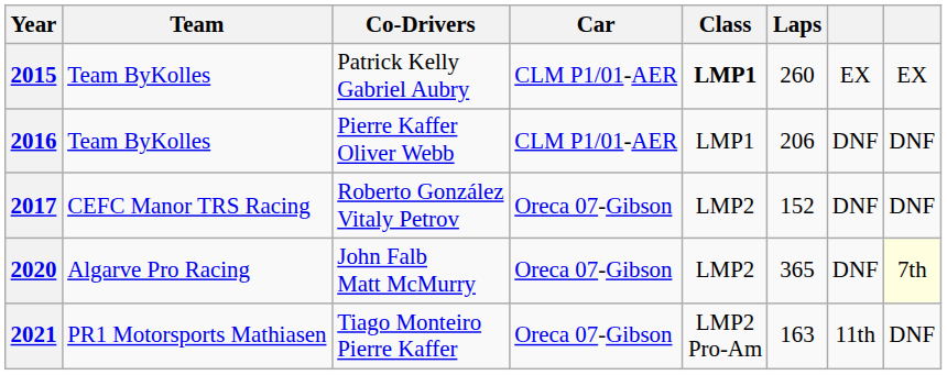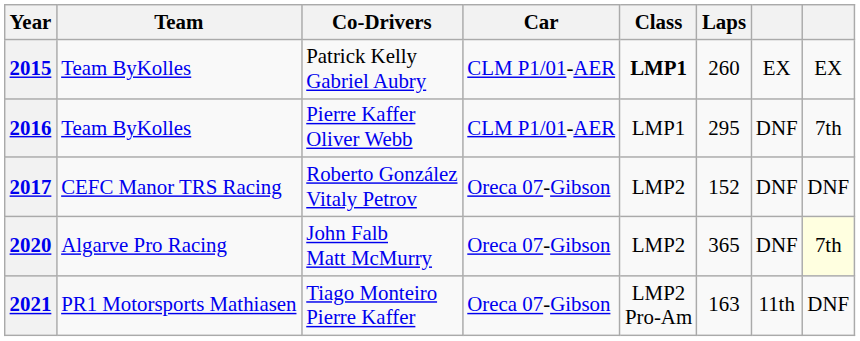2016 | Laps: 206 -> 295
2016 | column 8: DNF -> 7th
